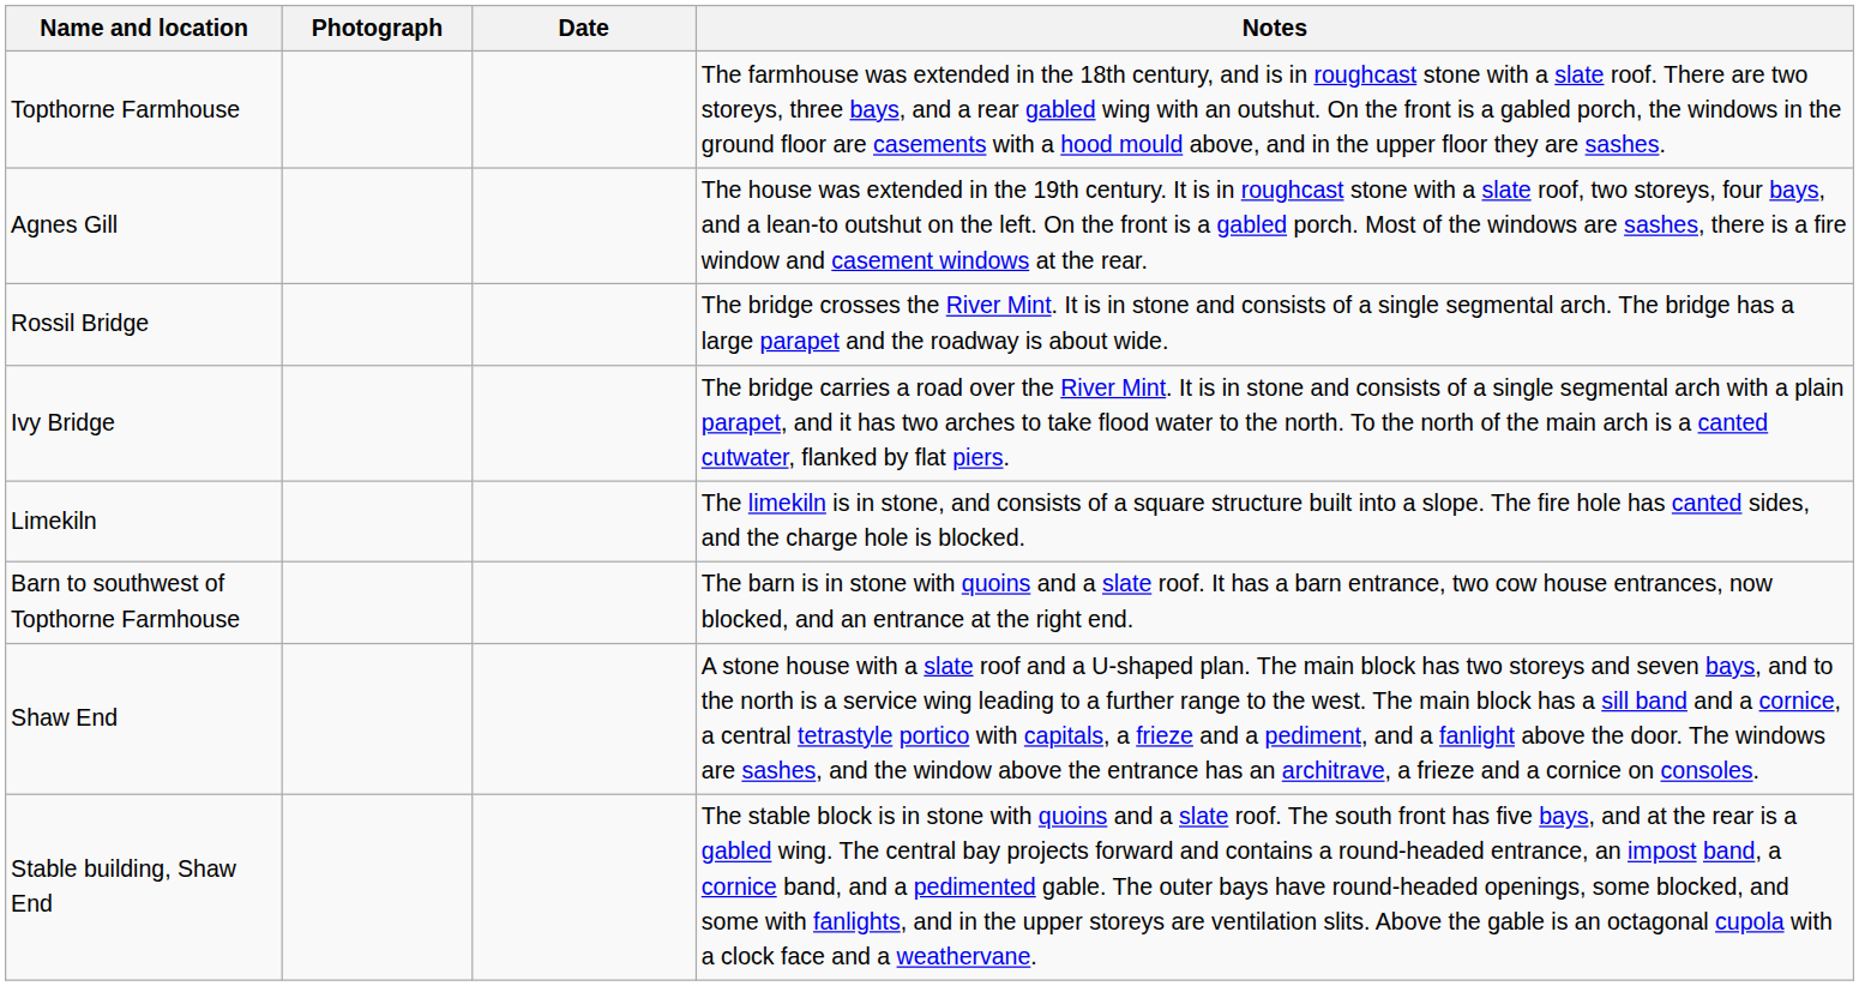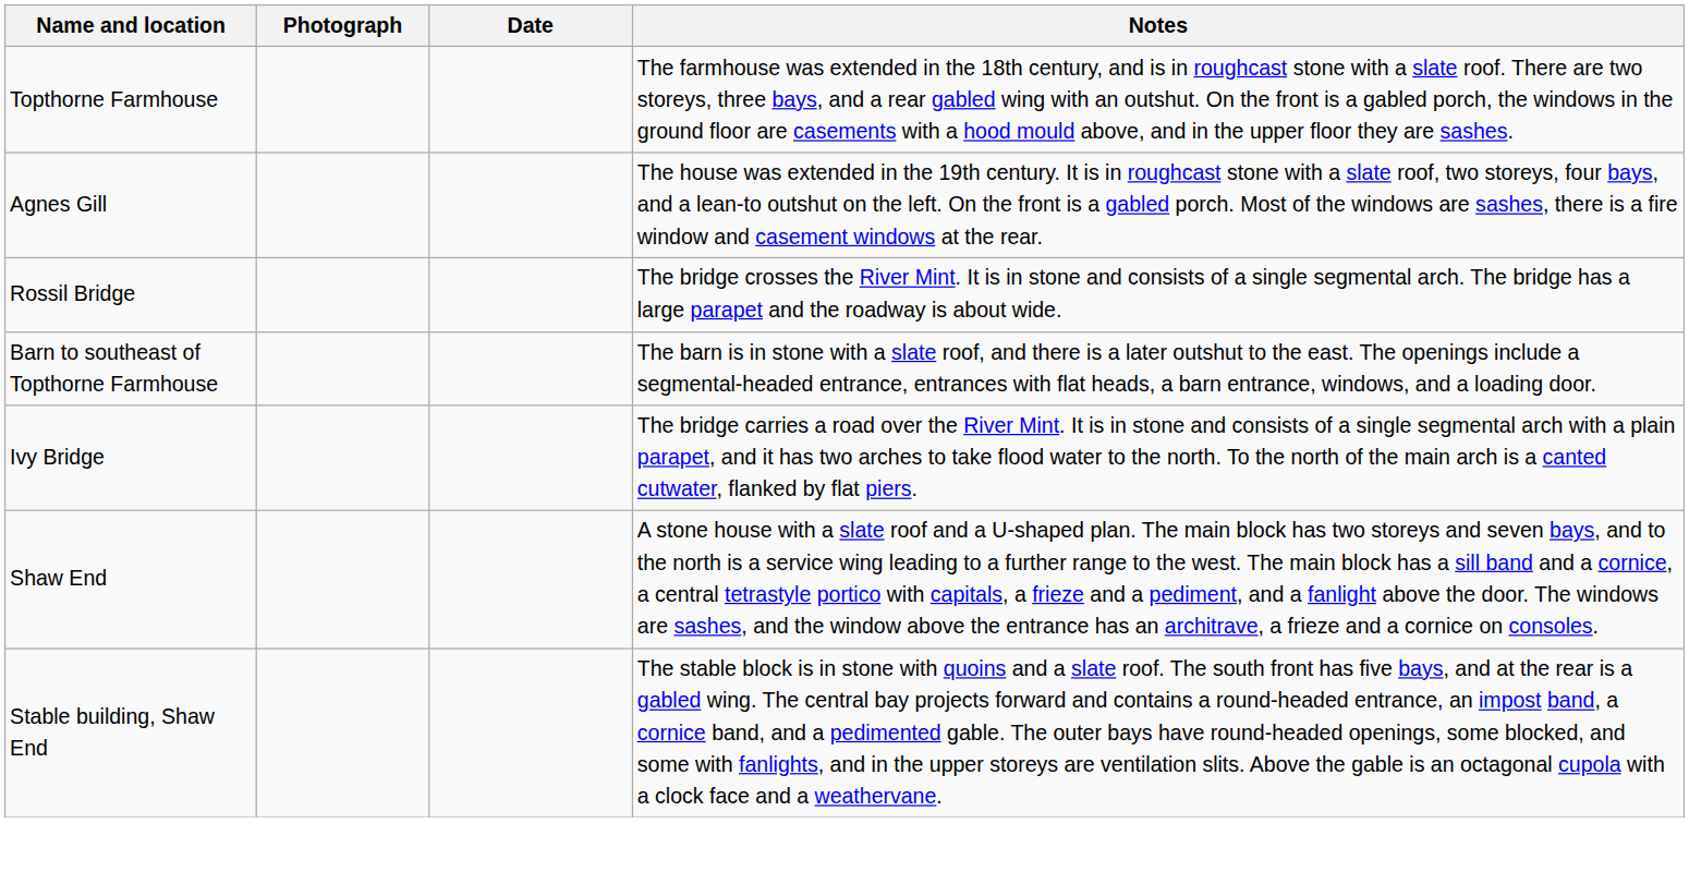+ row: Barn to southeast of Topthorne Farmhouse | The barn is in stone with a slate roof, and there is a later outshut to the east. The openings include a segmental-headed entrance, entrances with flat heads, a barn entrance, windows, and a loading door.
- row: Limekiln | The limekiln is in stone, and consists of a square structure built into a slope. The fire hole has canted sides, and the charge hole is blocked.
- row: Barn to southwest of Topthorne Farmhouse | The barn is in stone with quoins and a slate roof. It has a barn entrance, two cow house entrances, now blocked, and an entrance at the right end.
